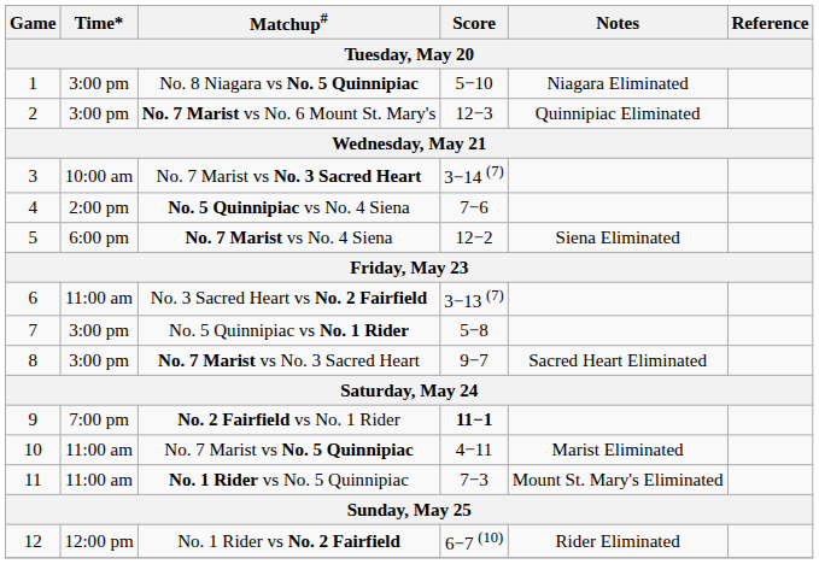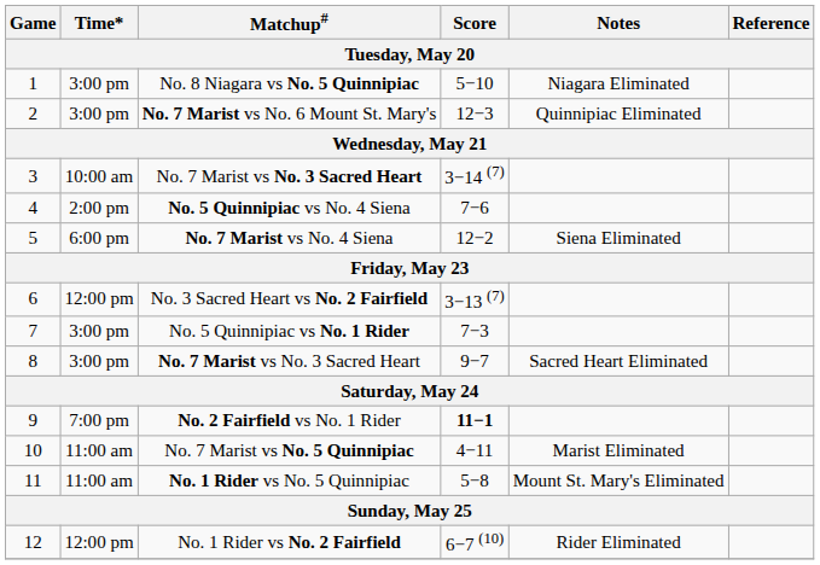No. 3 Sacred Heart vs No. 2 Fairfield | Time*: 11:00 am -> 12:00 pm
No. 5 Quinnipiac vs No. 1 Rider | Score: 5−8 -> 7−3
No. 1 Rider vs No. 5 Quinnipiac | Score: 7−3 -> 5−8
